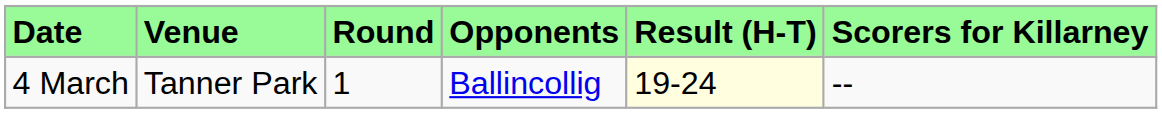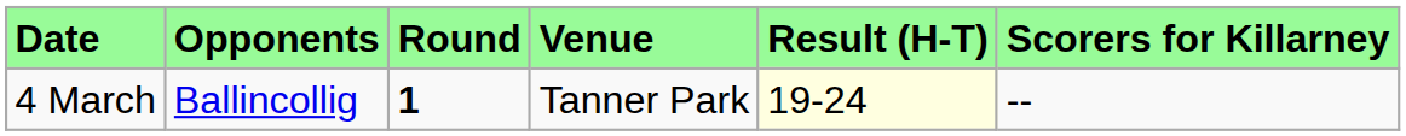columns swapped: Venue <-> Opponents
4 March | Round: normal -> bold
